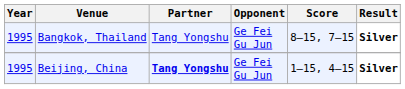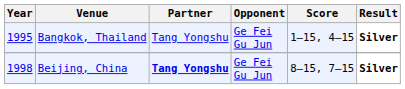Bangkok, Thailand | Score: 8–15, 7–15 -> 1–15, 4–15
Beijing, China | Year: 1995 -> 1998
Beijing, China | Score: 1–15, 4–15 -> 8–15, 7–15
